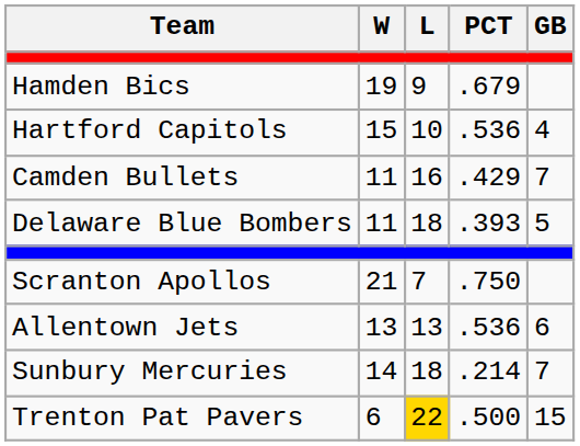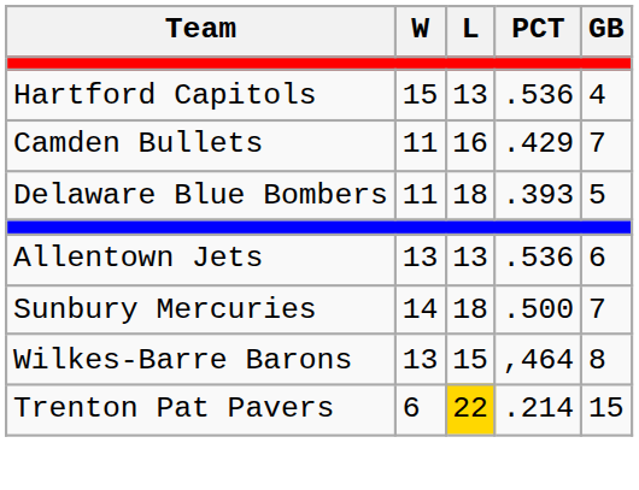- row: Hamden Bics | 19 | 9 | .679
Hartford Capitols | L: 10 -> 13
- row: Scranton Apollos | 21 | 7 | .750
Sunbury Mercuries | PCT: .214 -> .500
+ row: Wilkes-Barre Barons | 13 | 15 | ,464 | 8
Trenton Pat Pavers | PCT: .500 -> .214
